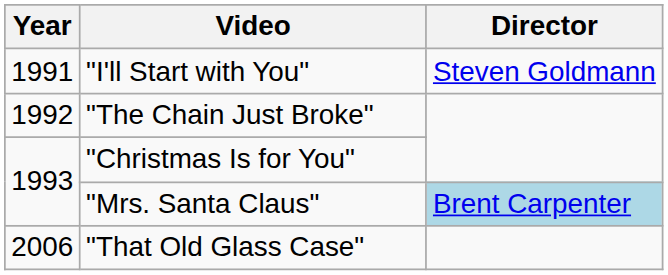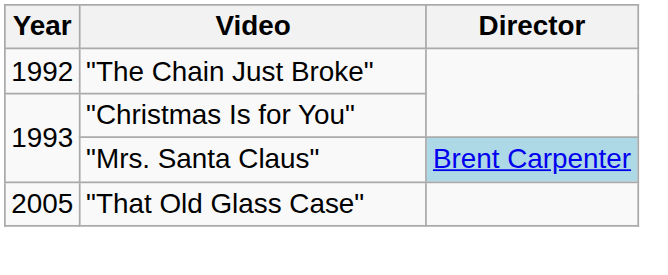- row: 1991 | "I'll Start with You" | Steven Goldmann
"That Old Glass Case" | Year: 2006 -> 2005
